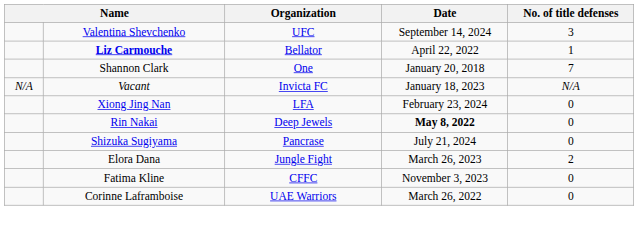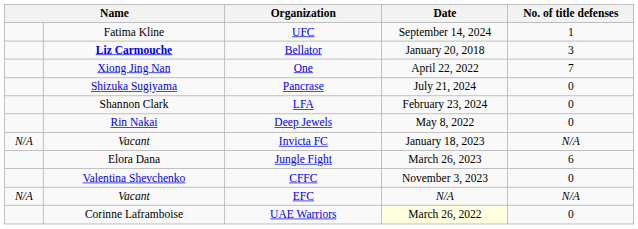UFC | column 2: Valentina Shevchenko -> Fatima Kline
UFC | No. of title defenses: 3 -> 1
Bellator | Date: April 22, 2022 -> January 20, 2018
Bellator | No. of title defenses: 1 -> 3
One | column 2: Shannon Clark -> Xiong Jing Nan
One | Date: January 20, 2018 -> April 22, 2022
rows swapped: Invicta FC <-> Pancrase
LFA | column 2: Xiong Jing Nan -> Shannon Clark
Deep Jewels | Date: bold -> normal
Jungle Fight | No. of title defenses: 2 -> 6
CFFC | column 2: Fatima Kline -> Valentina Shevchenko
+ row: N/A | Vacant | EFC | N/A | N/A
UAE Warriors | Date: no background -> lightyellow background
